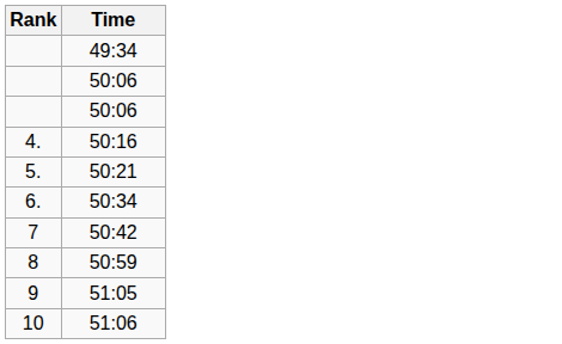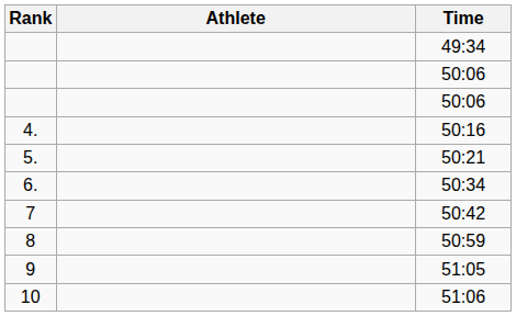+ column: Athlete
